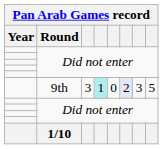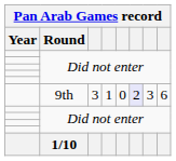9th | column 4: paleturquoise background -> no background
9th | column 8: 5 -> 6
